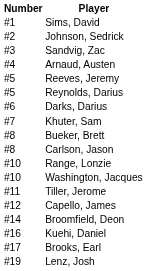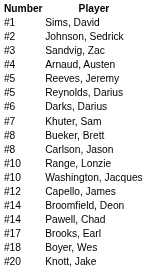- row: #11 | Tiller, Jerome
+ row: #14 | Pawell, Chad
- row: #16 | Kuehi, Daniel
+ row: #18 | Boyer, Wes
- row: #19 | Lenz, Josh
+ row: #20 | Knott, Jake
